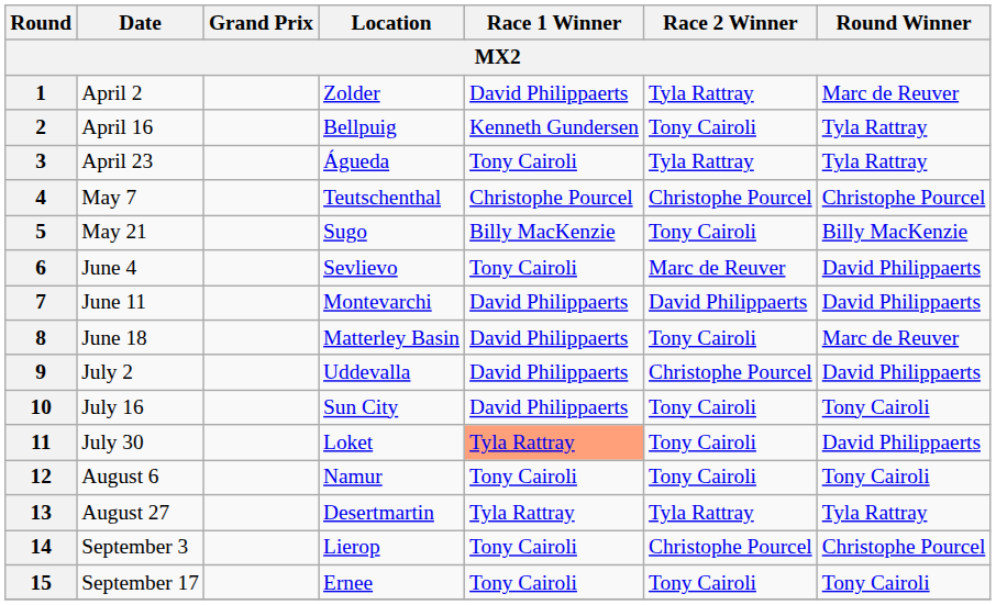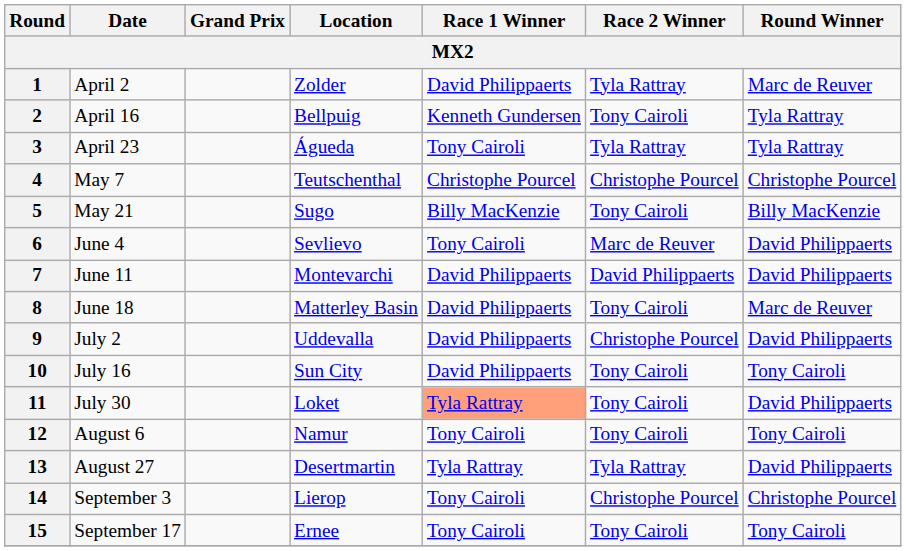13 | Round Winner: Tyla Rattray -> David Philippaerts
